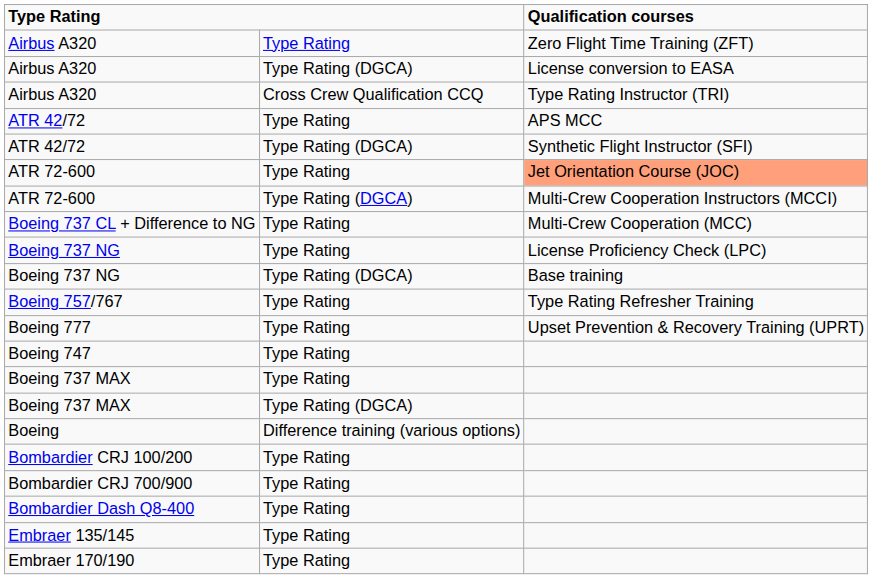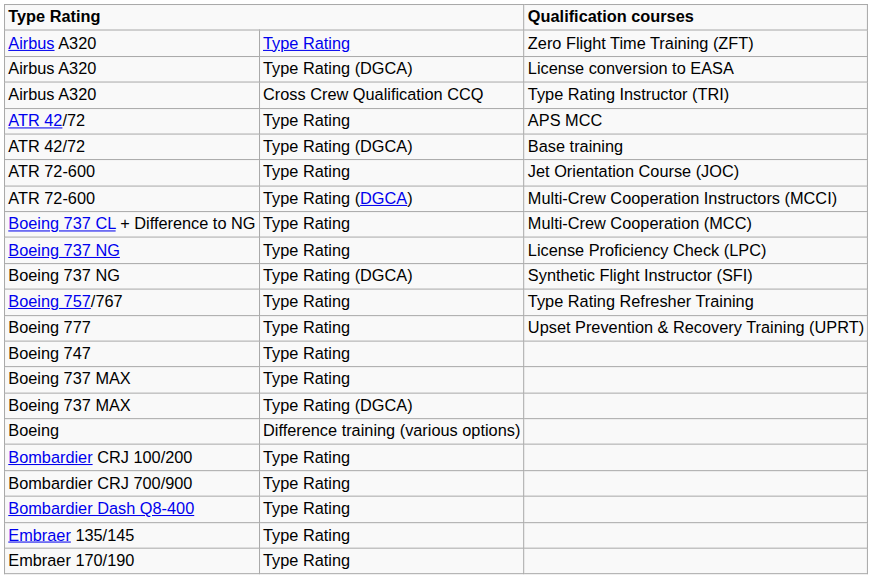ATR 42/72 / Type Rating (DGCA) | Qualification courses: Synthetic Flight Instructor (SFI) -> Base training
ATR 72-600 / Type Rating | Qualification courses: lightsalmon background -> no background
Boeing 737 NG / Type Rating (DGCA) | Qualification courses: Base training -> Synthetic Flight Instructor (SFI)
